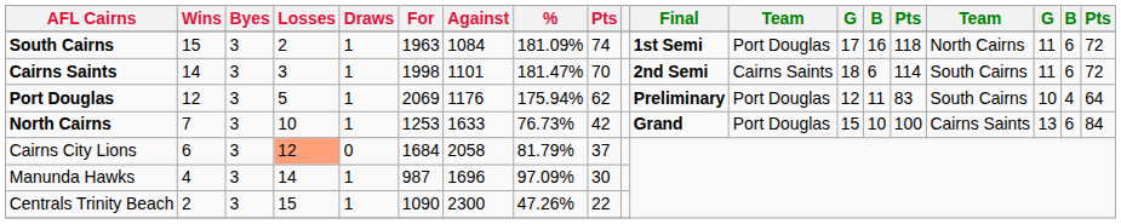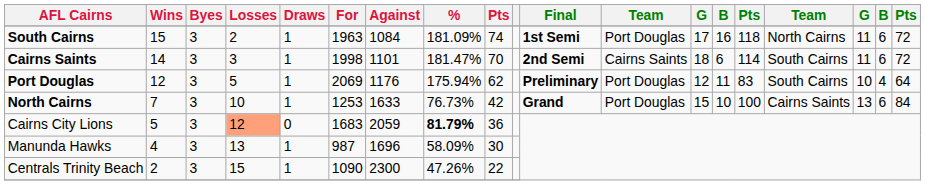Cairns City Lions | Wins: 6 -> 5
Cairns City Lions | For: 1684 -> 1683
Cairns City Lions | Against: 2058 -> 2059
Cairns City Lions | %: normal -> bold
Cairns City Lions | column 9: 37 -> 36
Manunda Hawks | Losses: 14 -> 13
Manunda Hawks | %: 97.09% -> 58.09%
